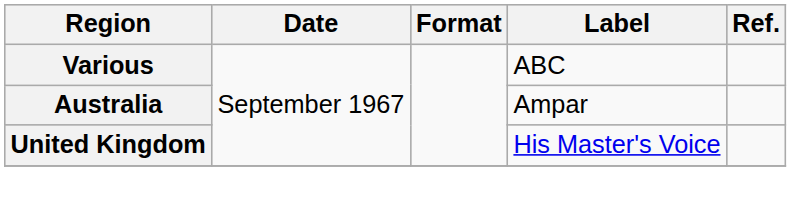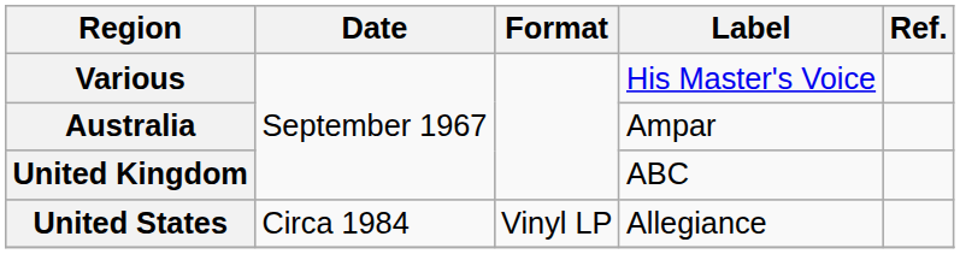Various | Label: ABC -> His Master's Voice
United Kingdom | Label: His Master's Voice -> ABC
+ row: United States | Circa 1984 | Vinyl LP | Allegiance
